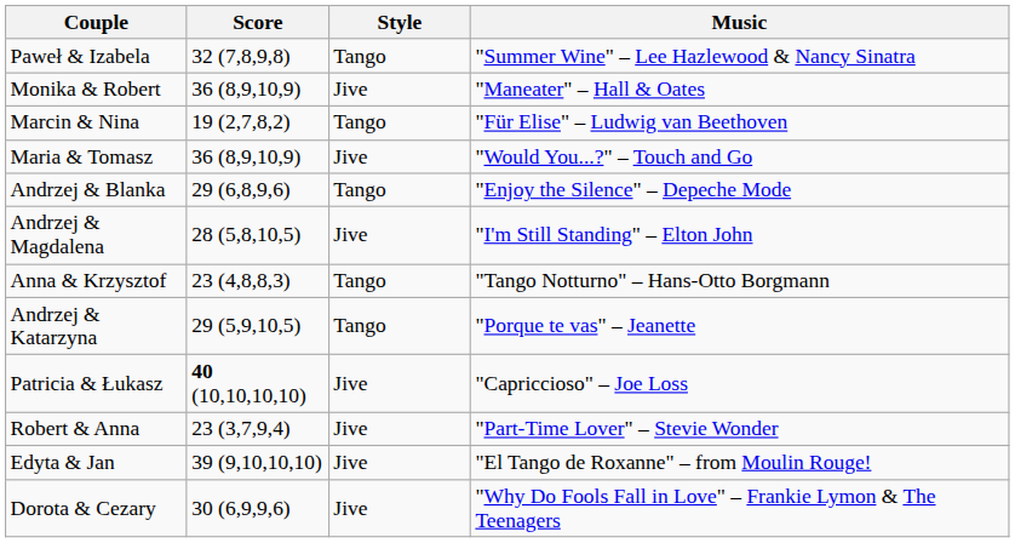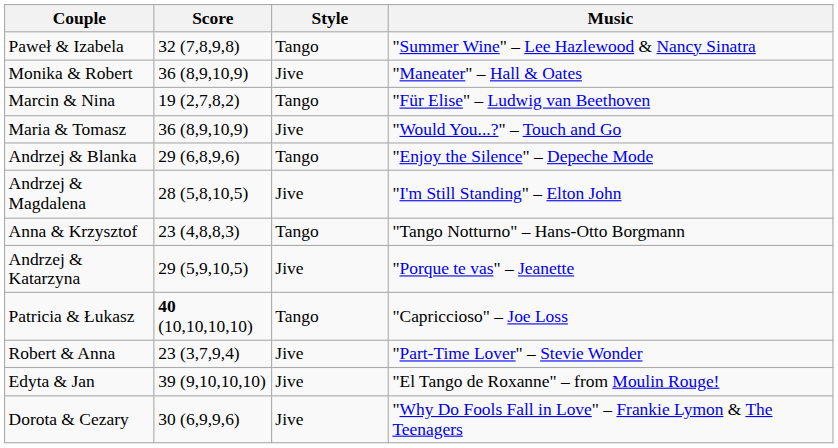Andrzej & Katarzyna | Style: Tango -> Jive
Patricia & Łukasz | Style: Jive -> Tango
